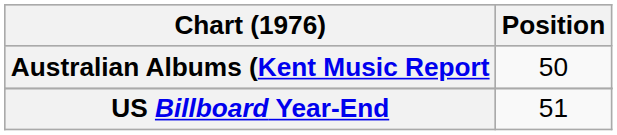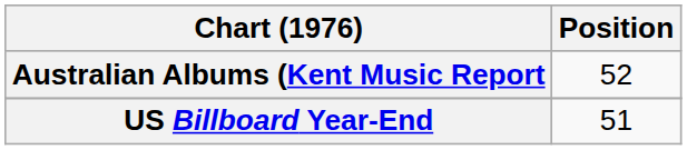Australian Albums (Kent Music Report | Position: 50 -> 52
